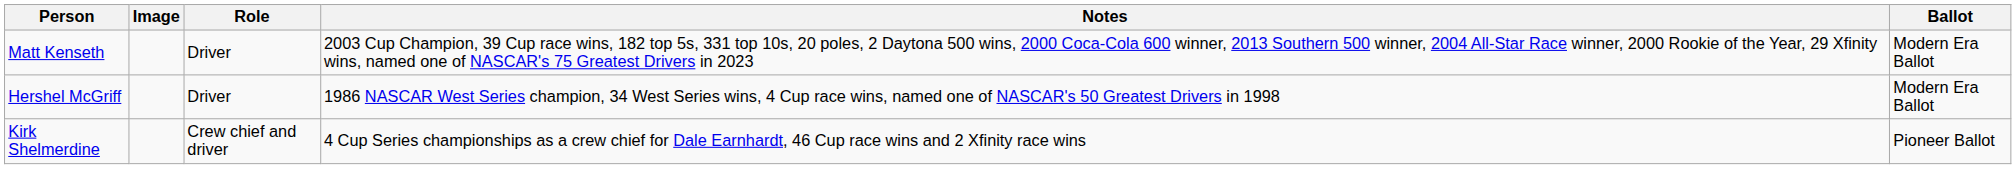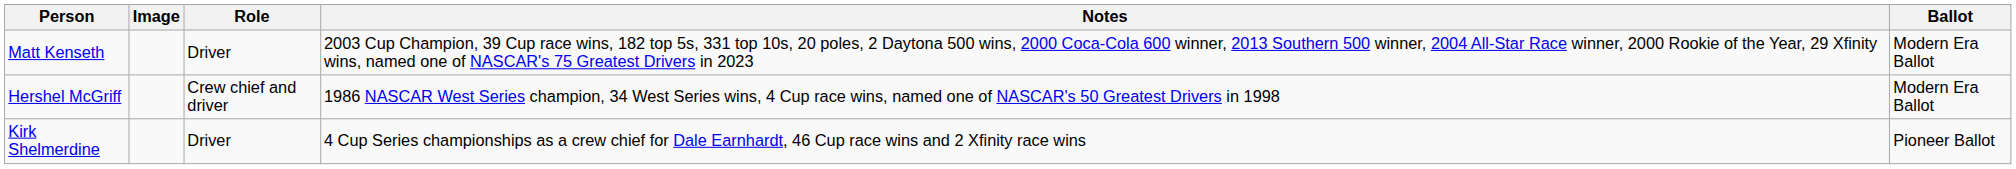Hershel McGriff | Role: Driver -> Crew chief and driver
Kirk Shelmerdine | Role: Crew chief and driver -> Driver
